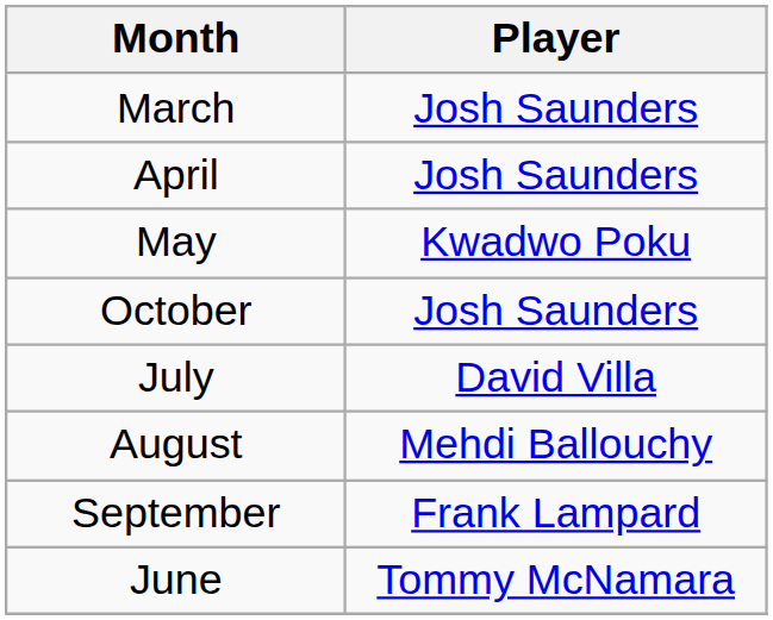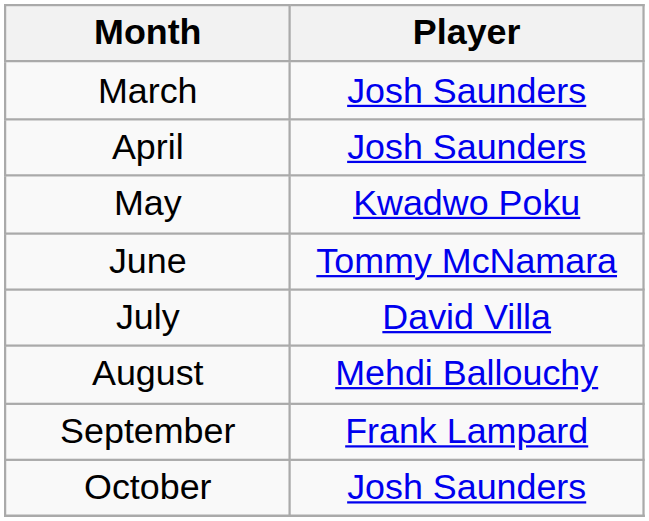rows swapped: June <-> October
